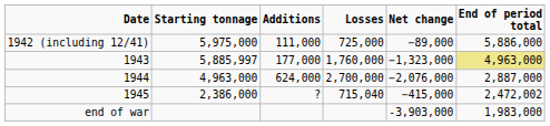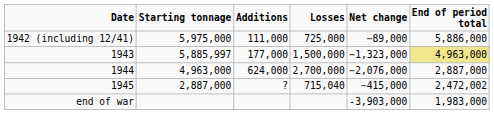1943 | Losses: 1,760,000 -> 1,500,000
1945 | Starting tonnage: 2,386,000 -> 2,887,000
